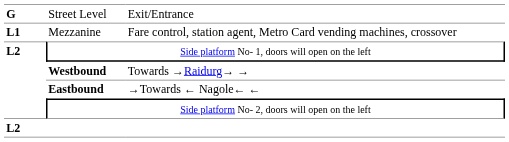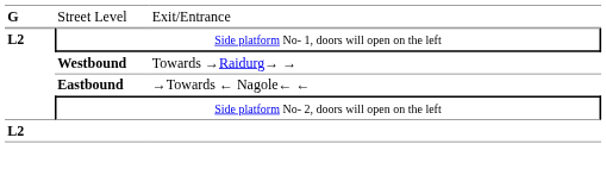- row: L1 | Mezzanine | Fare control, station agent, Metro Card vending machines, crossover
